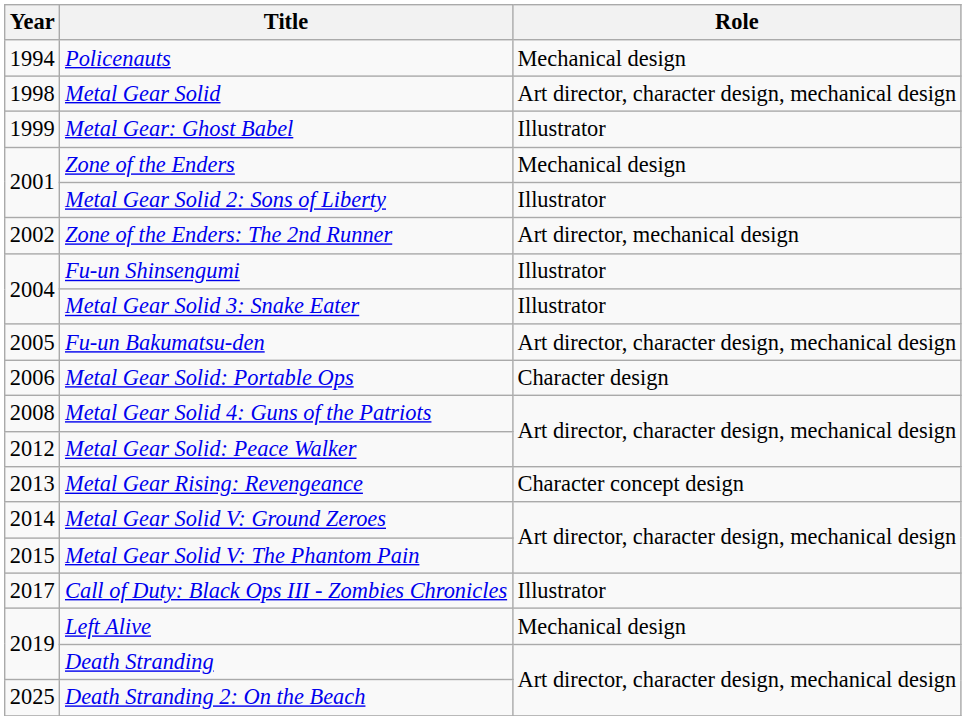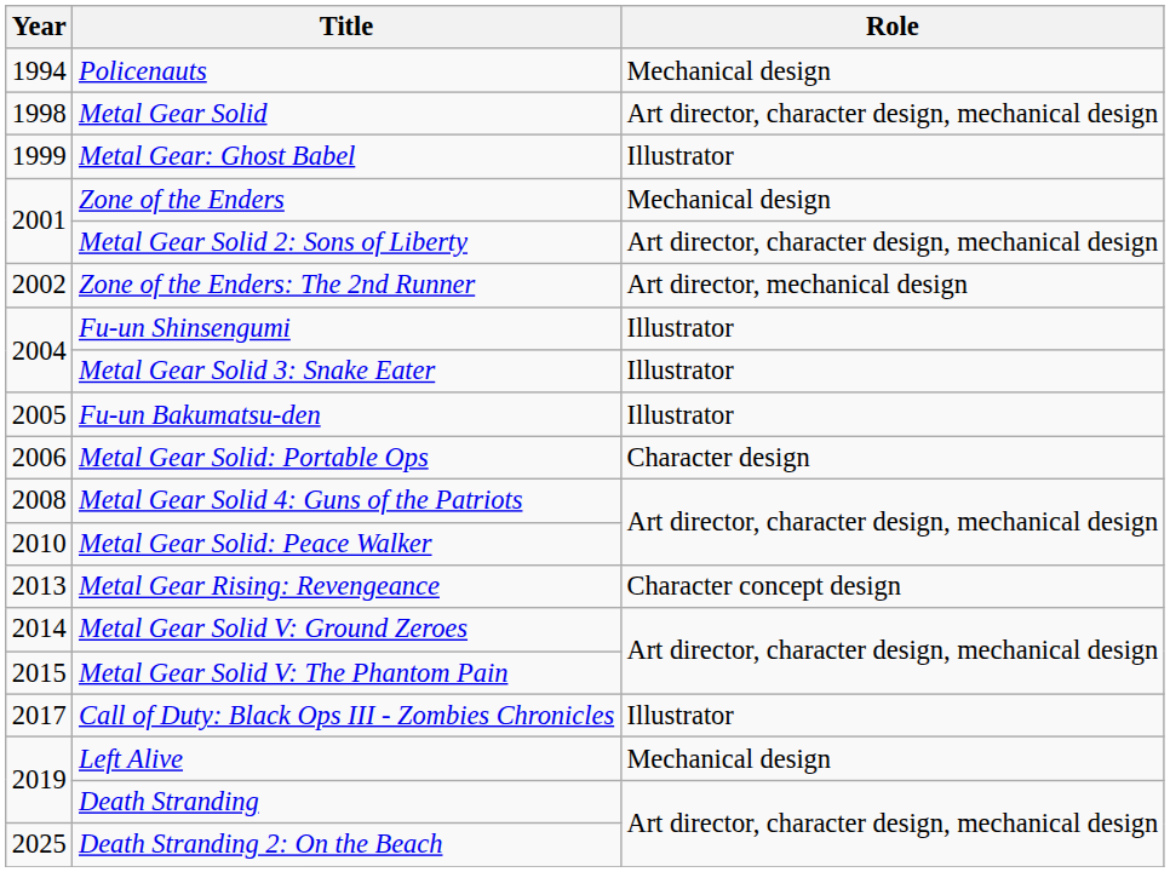Metal Gear Solid 2: Sons of Liberty | Role: Illustrator -> Art director, character design, mechanical design
Fu-un Bakumatsu-den | Role: Art director, character design, mechanical design -> Illustrator
Metal Gear Solid: Peace Walker | Year: 2012 -> 2010
